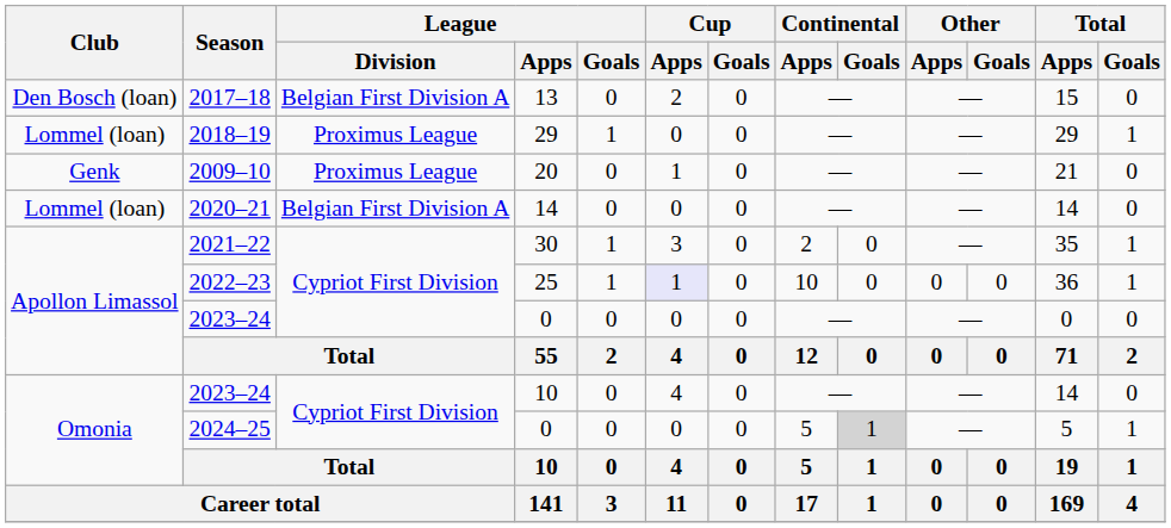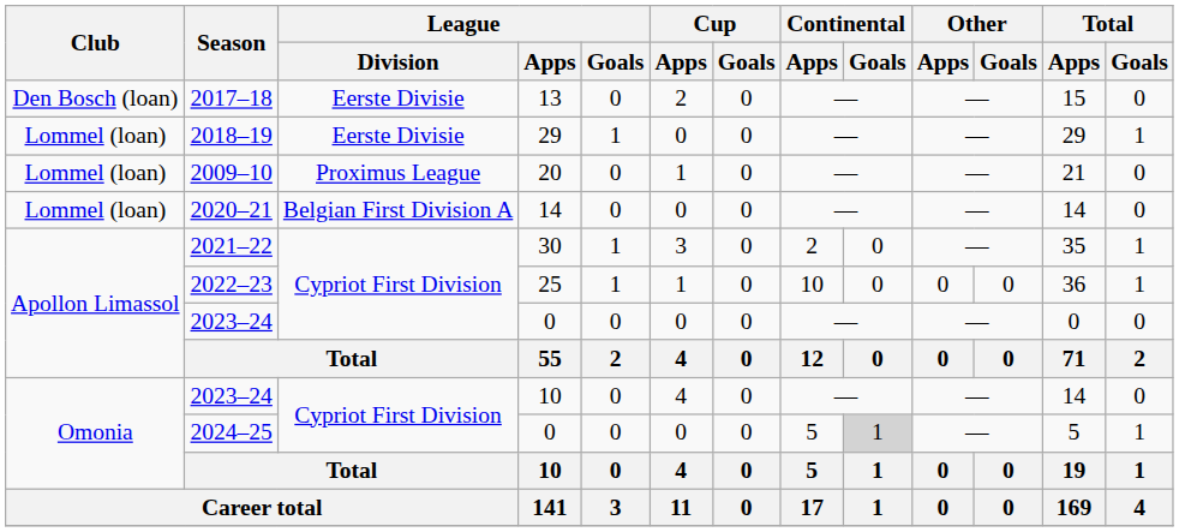2017–18 | League / Division: Belgian First Division A -> Eerste Divisie
2018–19 | League / Division: Proximus League -> Eerste Divisie
2009–10 | Club: Genk -> Lommel (loan)
2022–23 | Cup / Apps: lavender background -> no background
